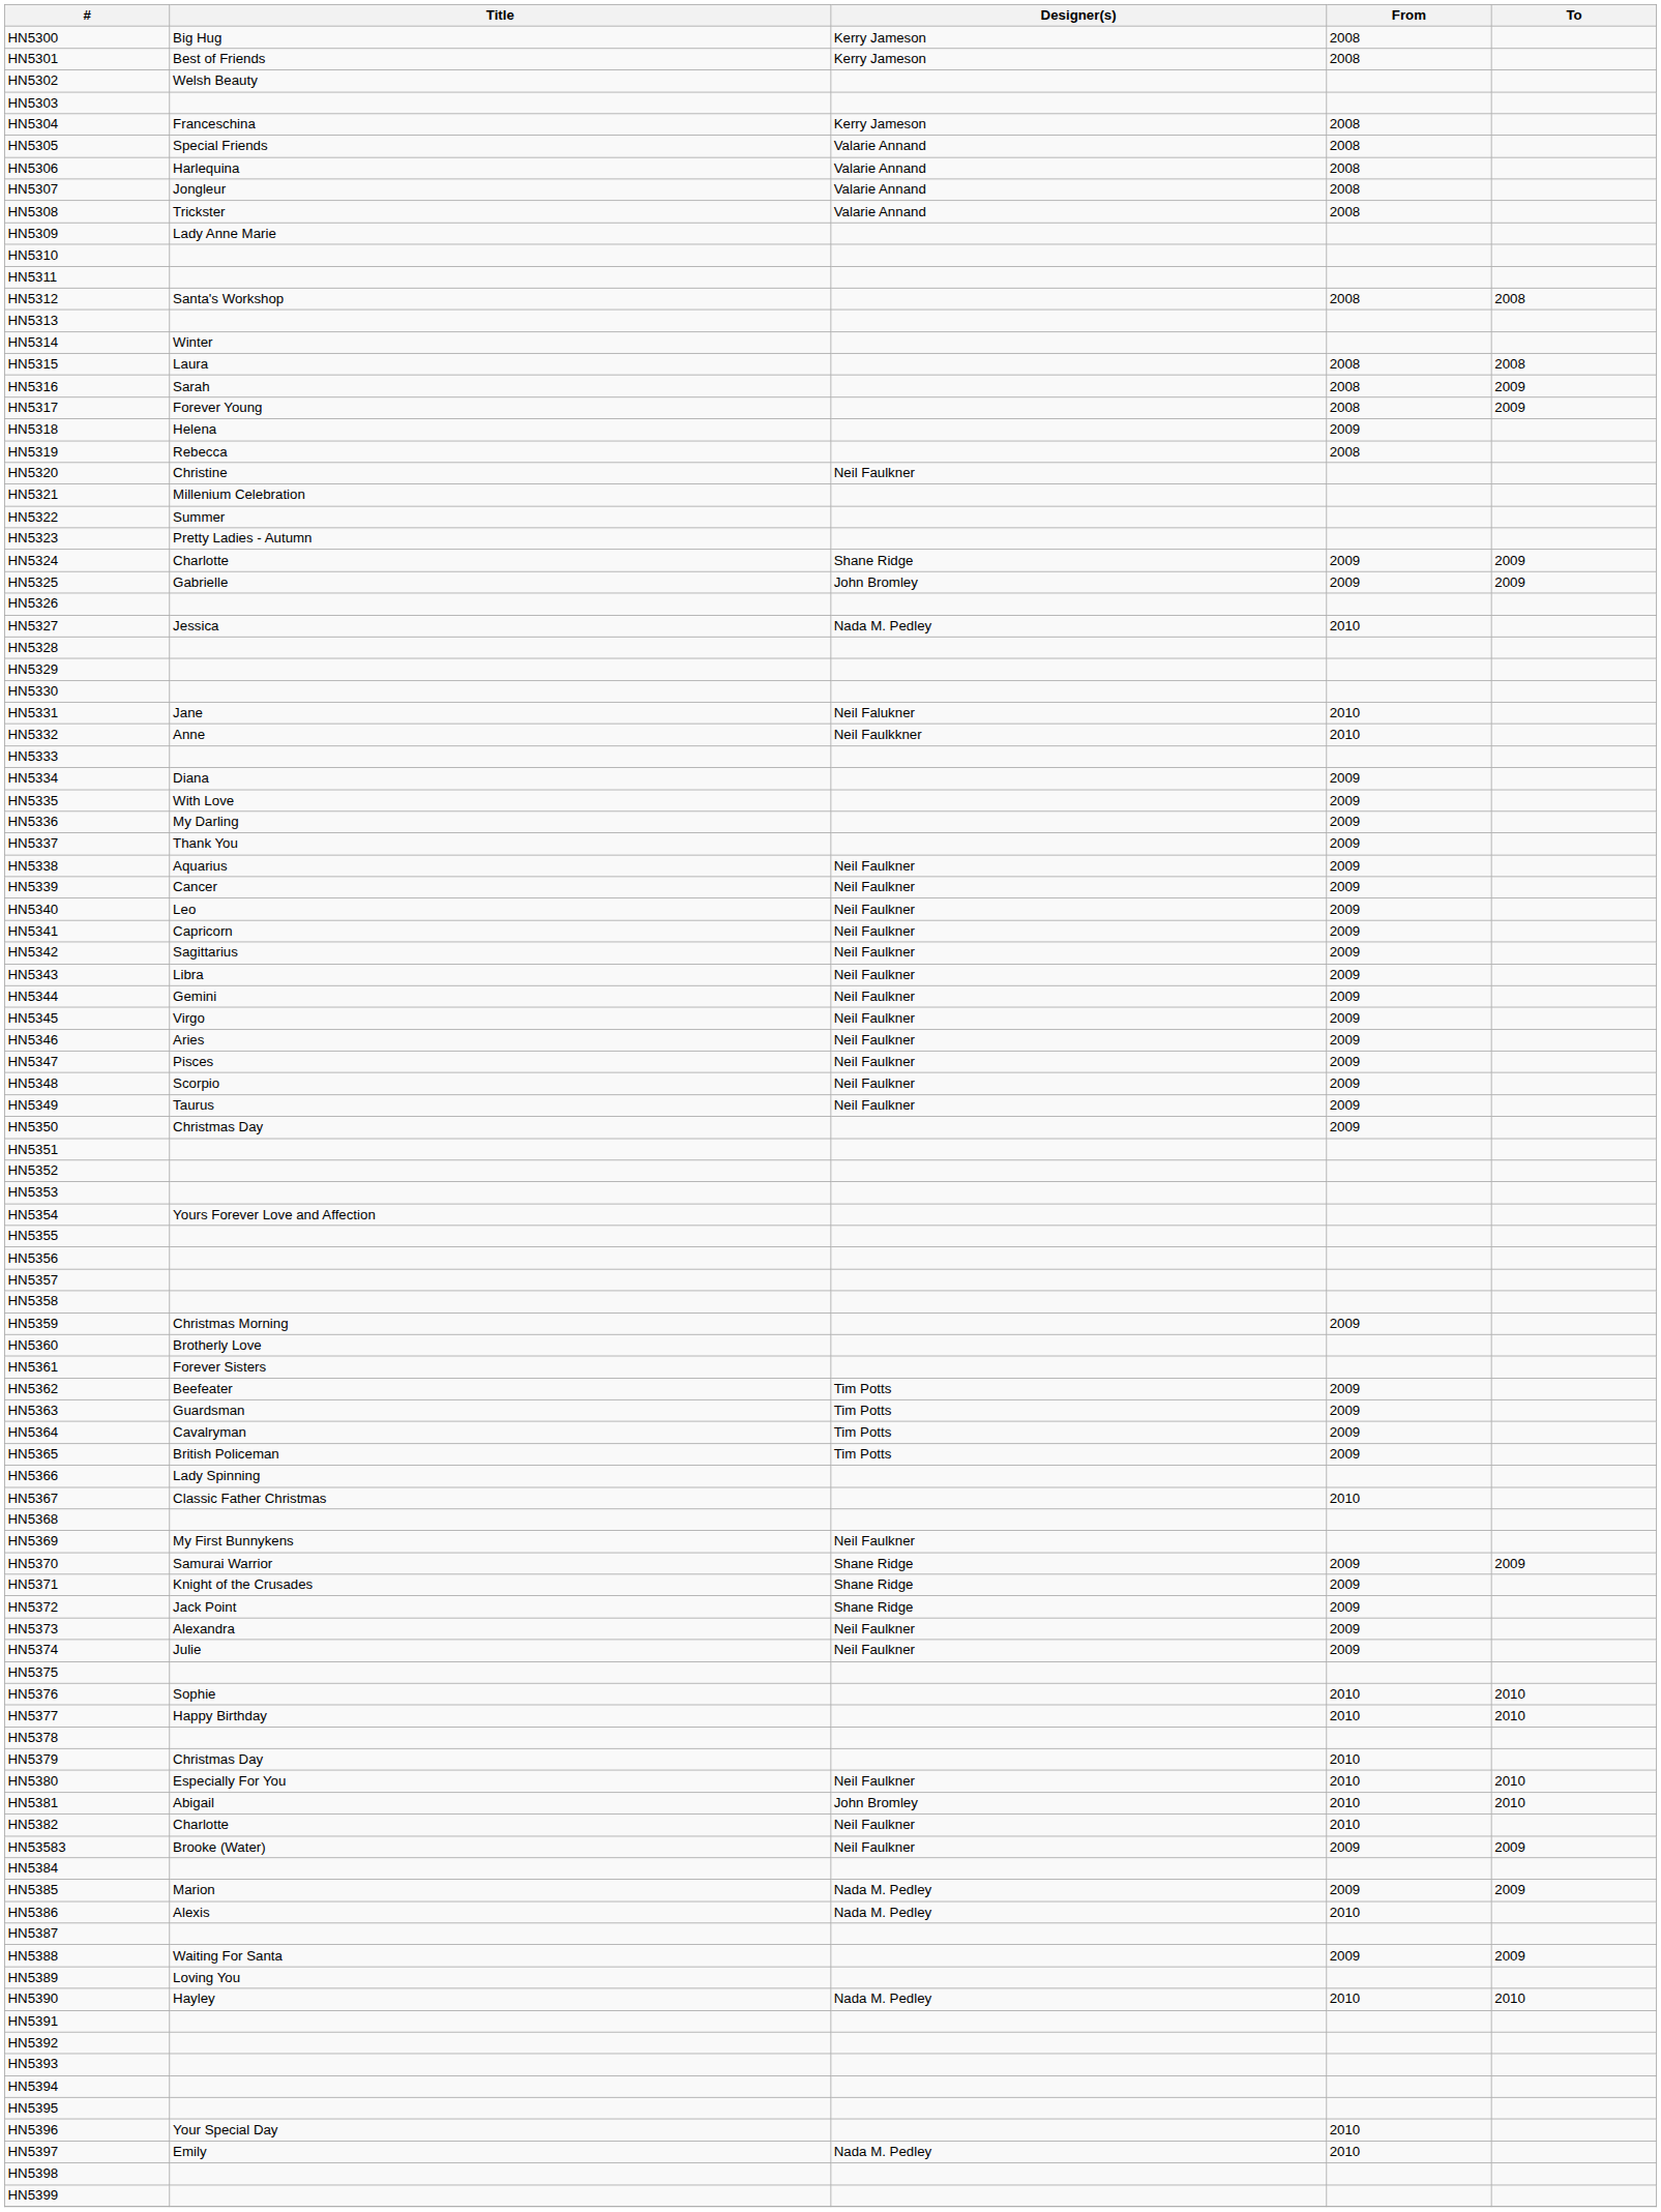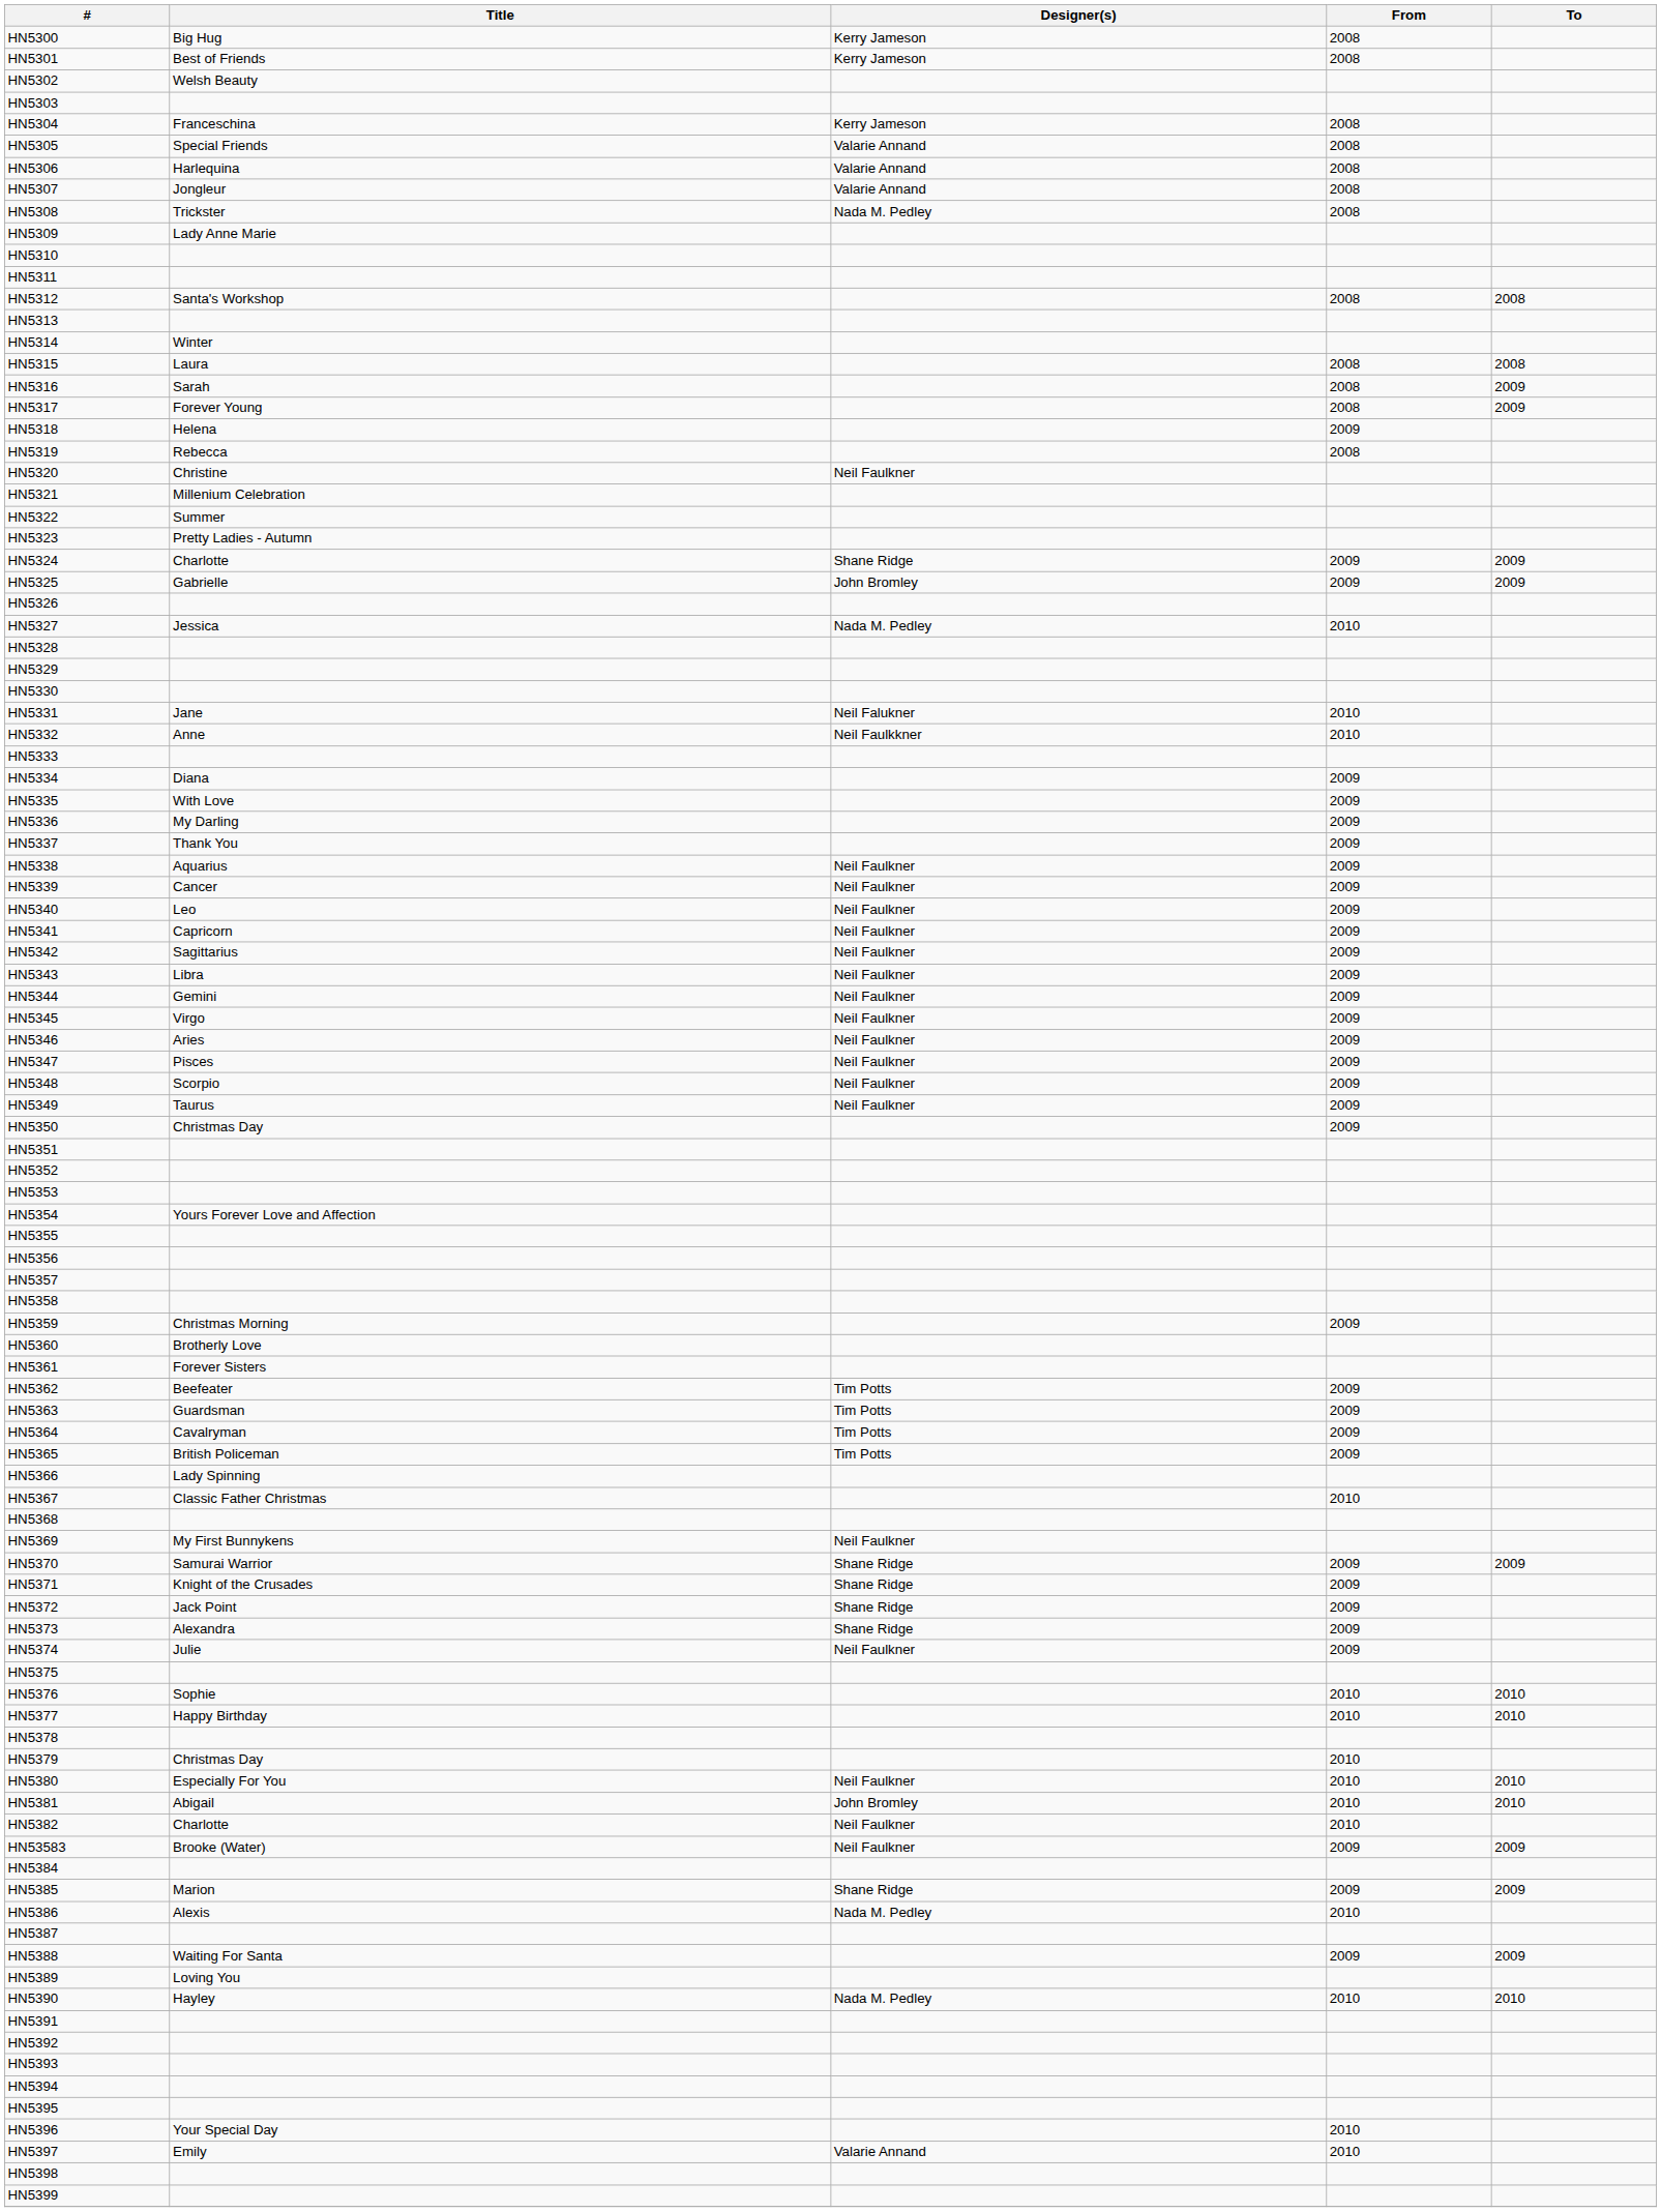HN5308 | Designer(s): Valarie Annand -> Nada M. Pedley
HN5373 | Designer(s): Neil Faulkner -> Shane Ridge
HN5385 | Designer(s): Nada M. Pedley -> Shane Ridge
HN5397 | Designer(s): Nada M. Pedley -> Valarie Annand
